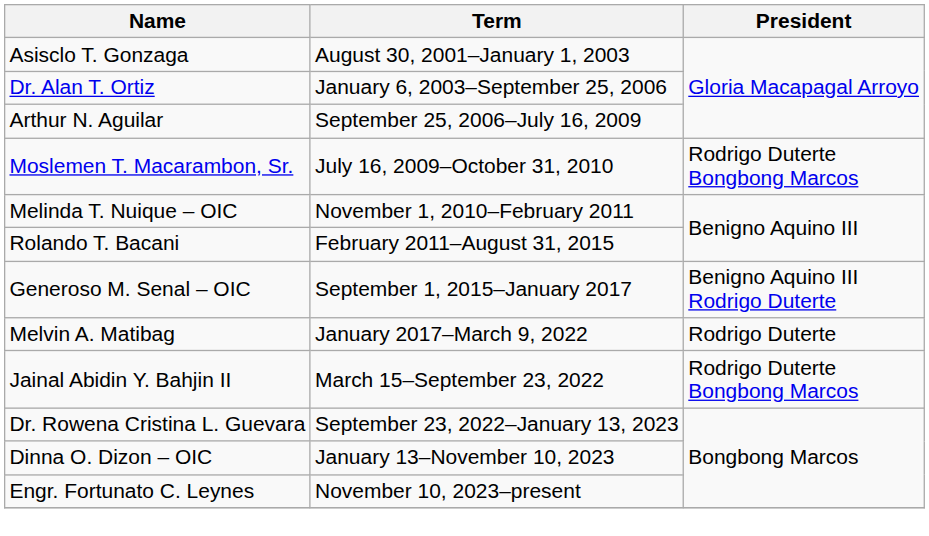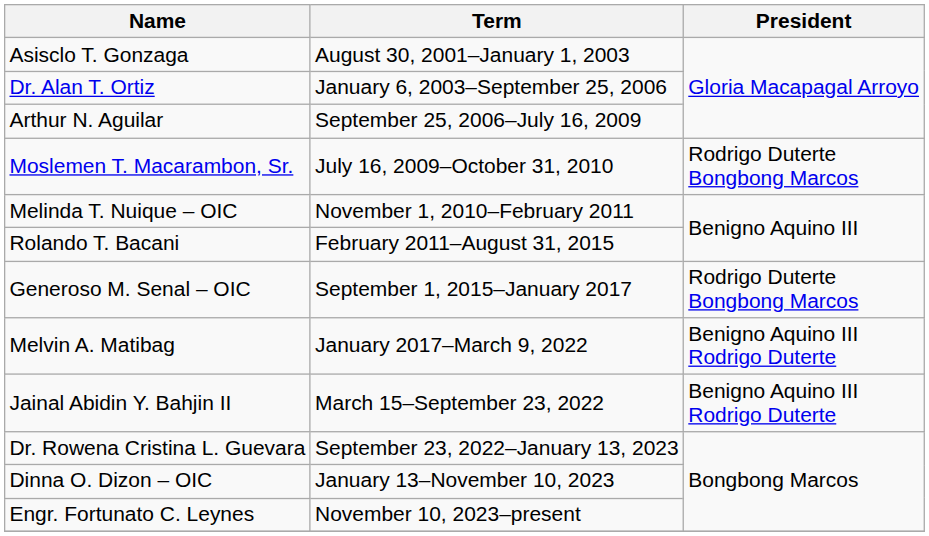Generoso M. Senal – OIC | President: Benigno Aquino III Rodrigo Duterte -> Rodrigo Duterte Bongbong Marcos
Melvin A. Matibag | President: Rodrigo Duterte -> Benigno Aquino III Rodrigo Duterte
Jainal Abidin Y. Bahjin II | President: Rodrigo Duterte Bongbong Marcos -> Benigno Aquino III Rodrigo Duterte
